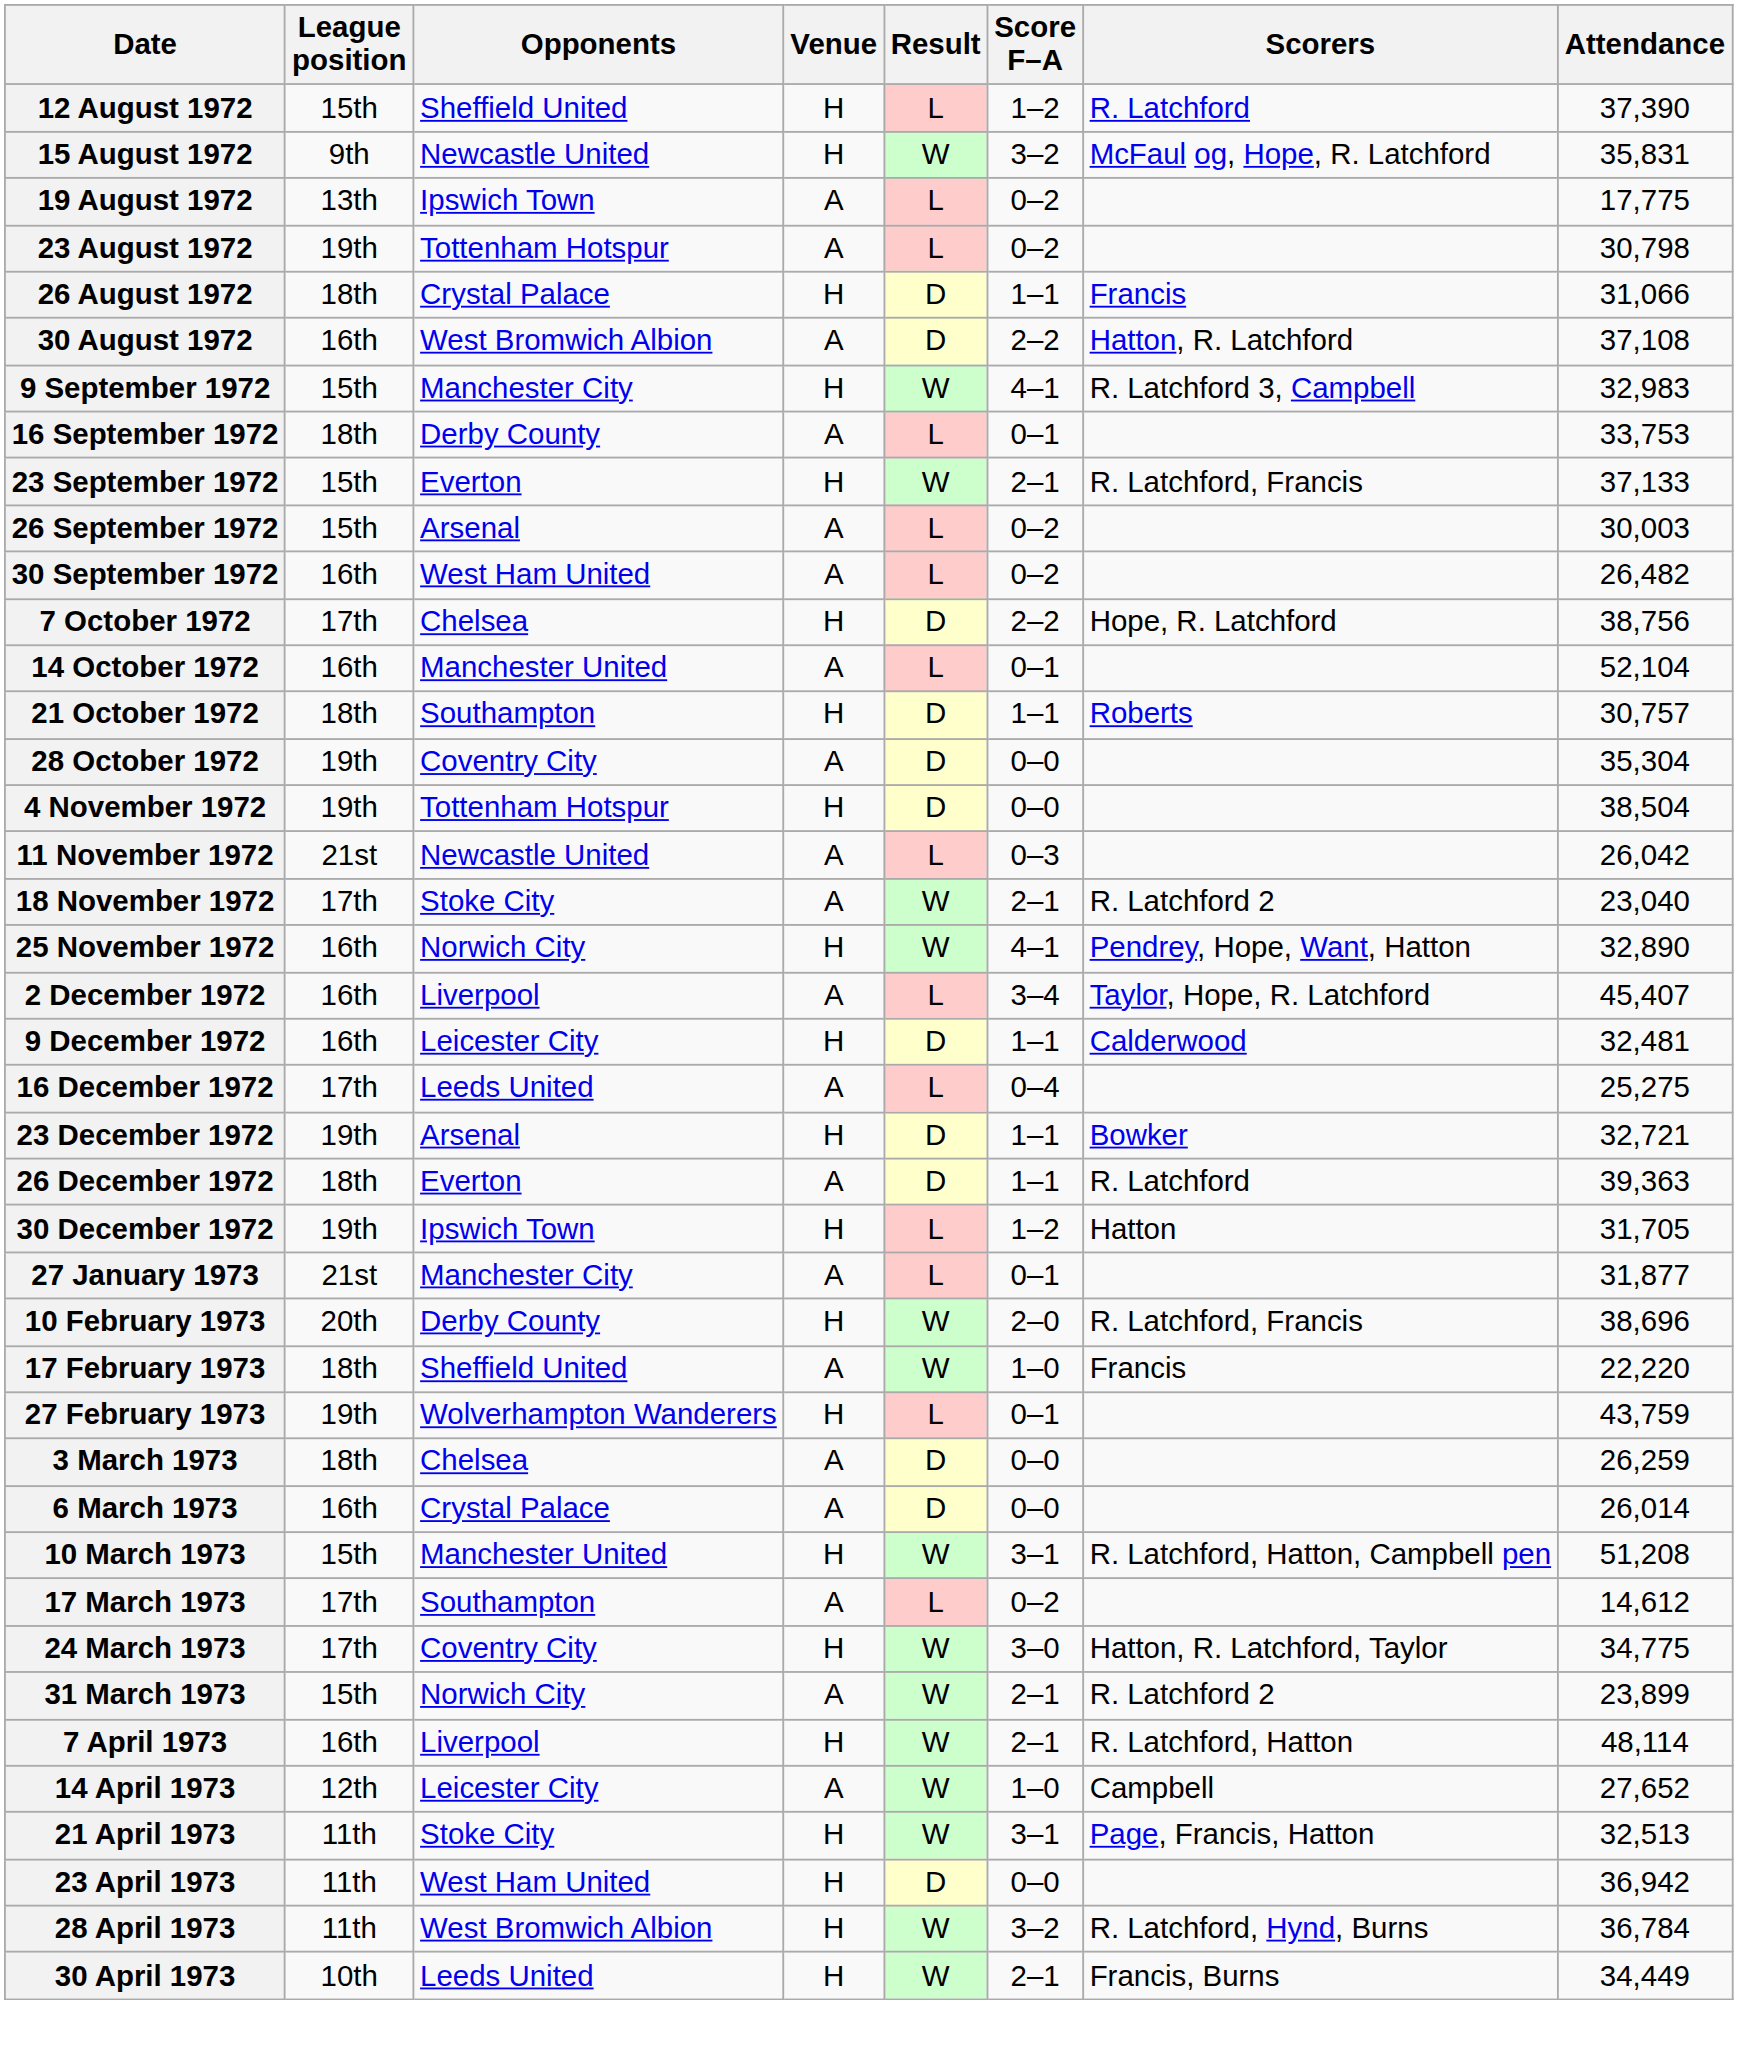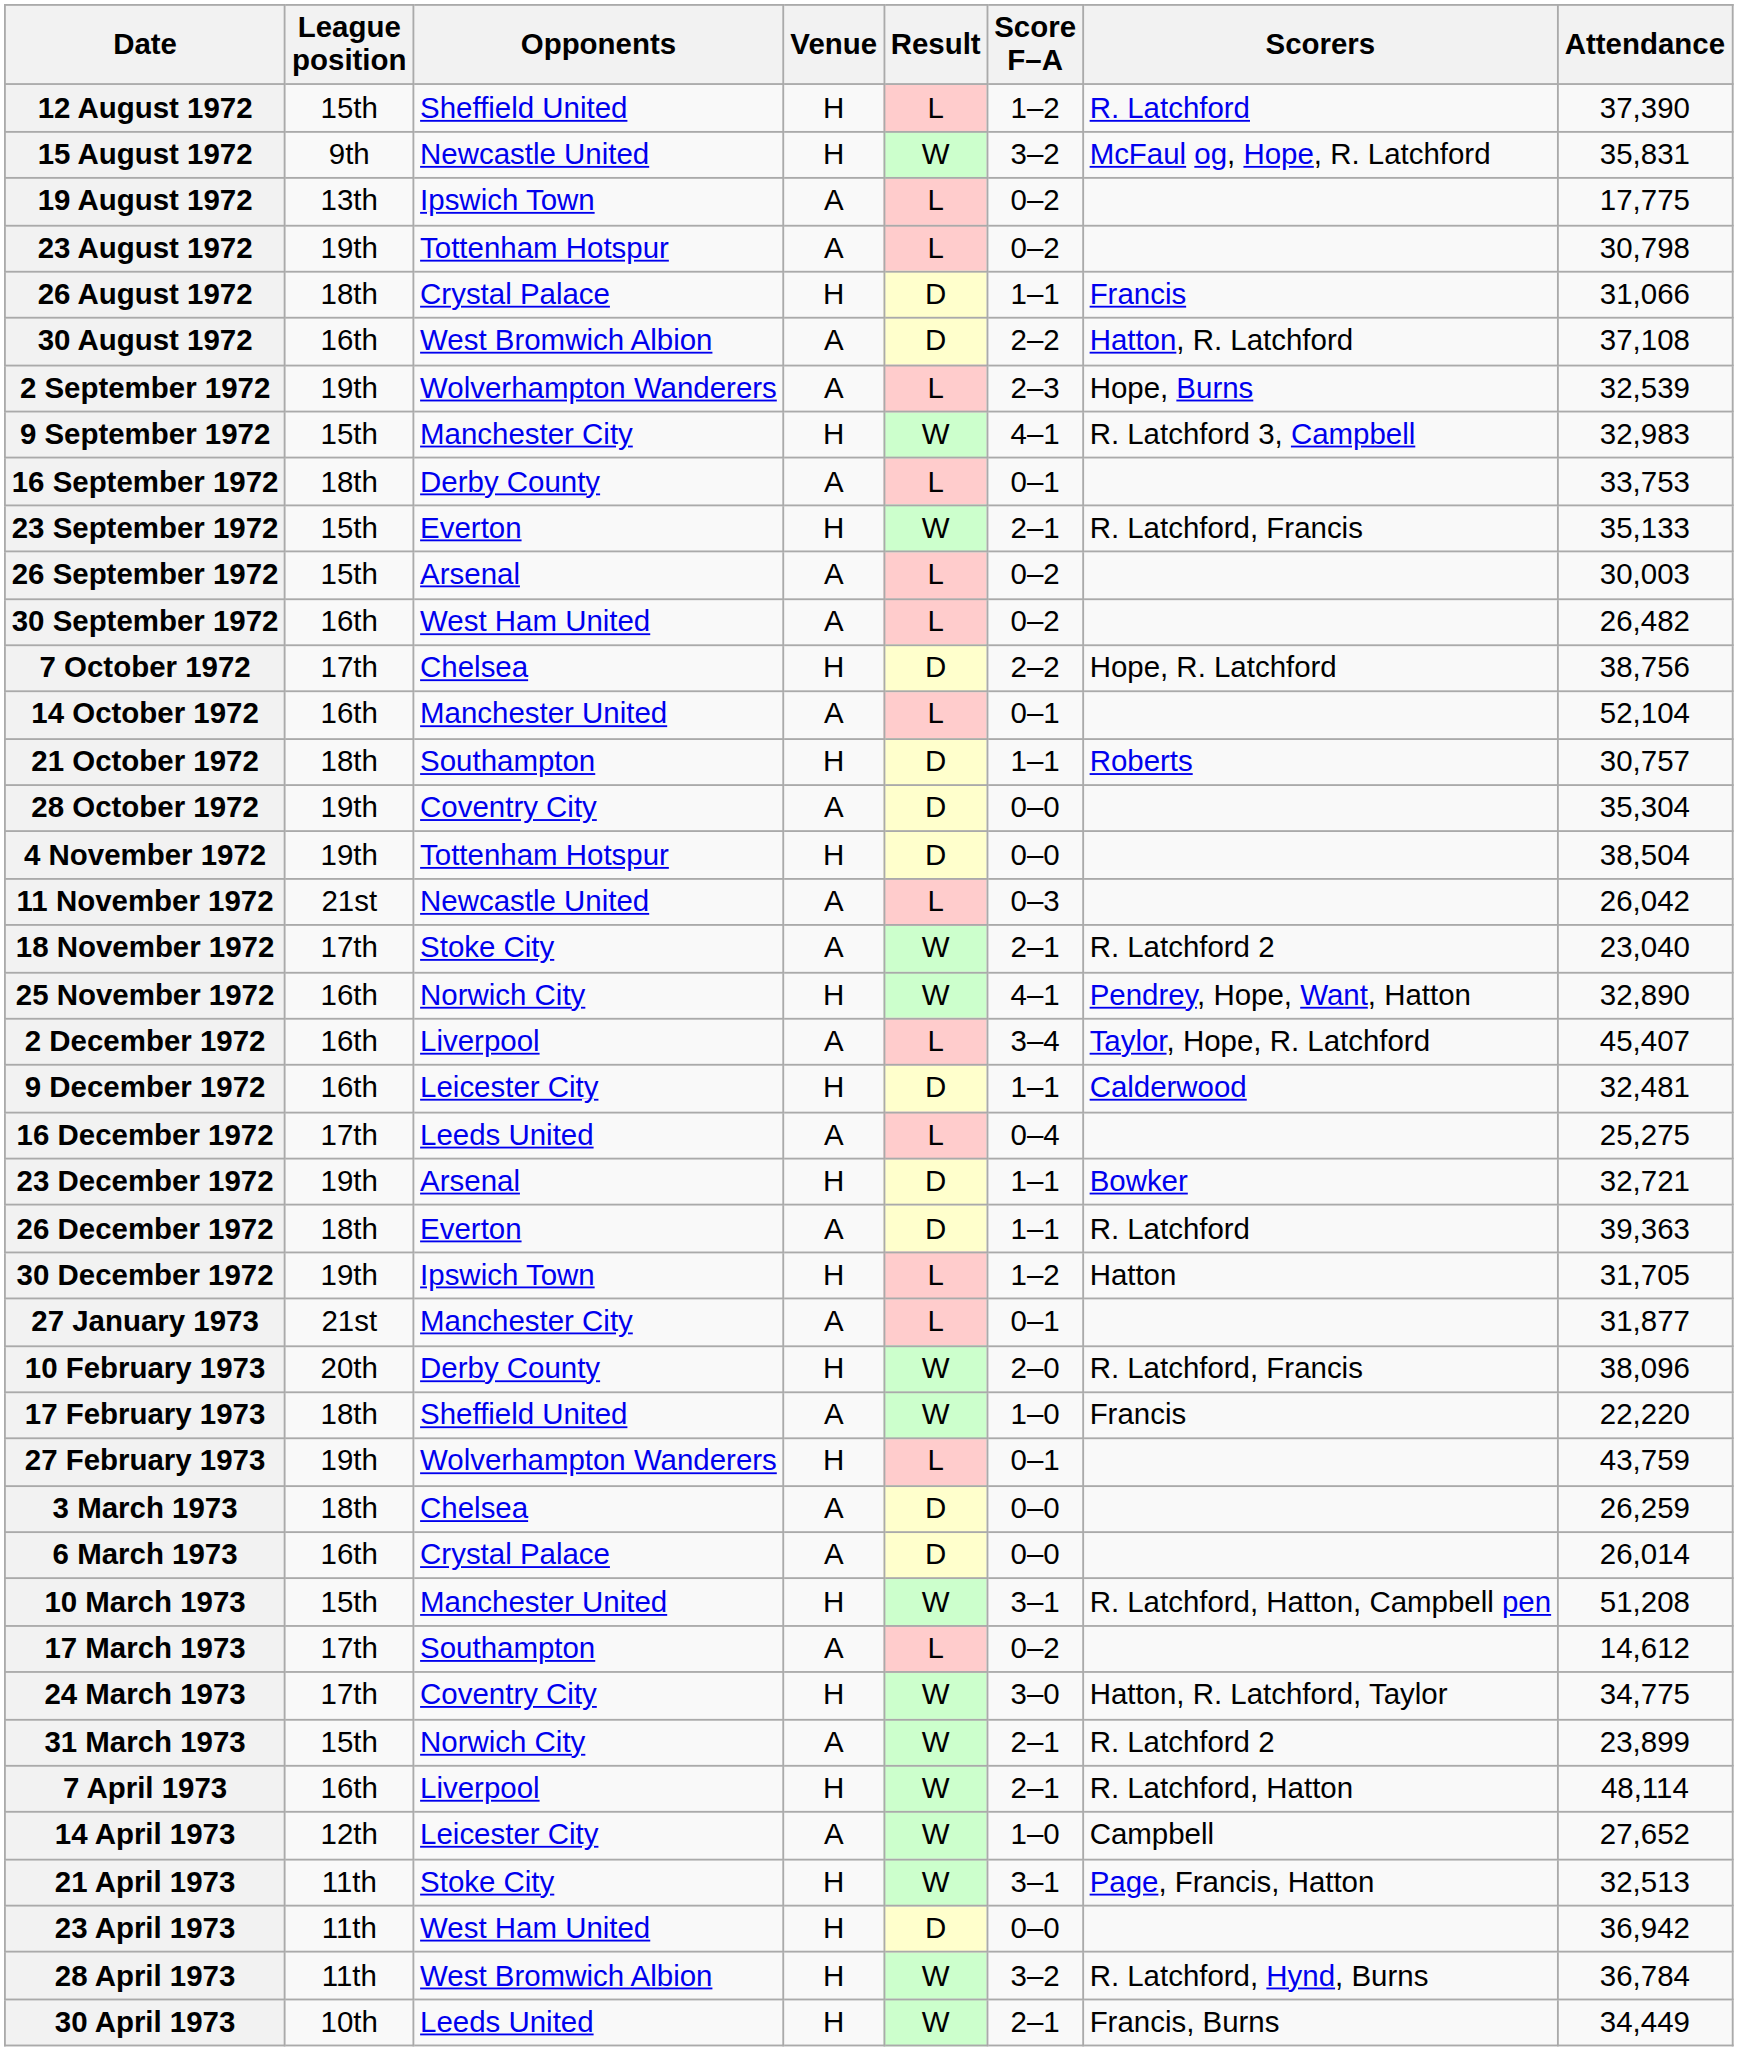+ row: 2 September 1972 | 19th | Wolverhampton Wanderers | A | L | 2–3 | Hope, Burns | 32,539
23 September 1972 | Attendance: 37,133 -> 35,133
10 February 1973 | Attendance: 38,696 -> 38,096
